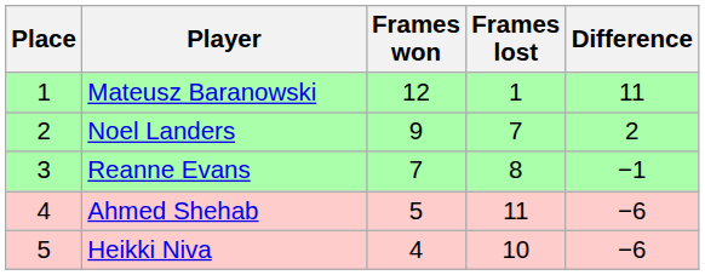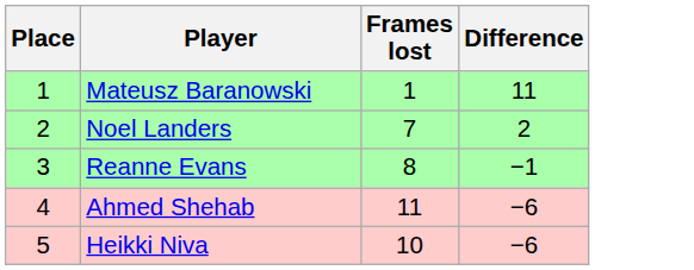- column: Frames won | 12 | 9 | 7 | 5 | 4
